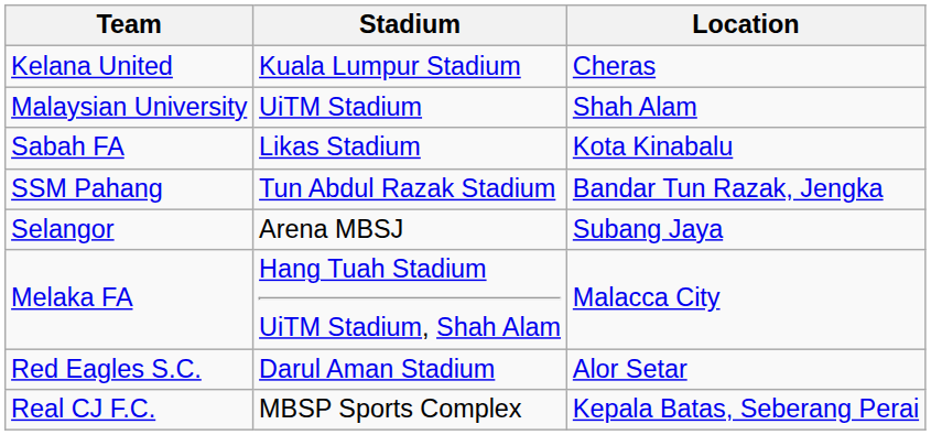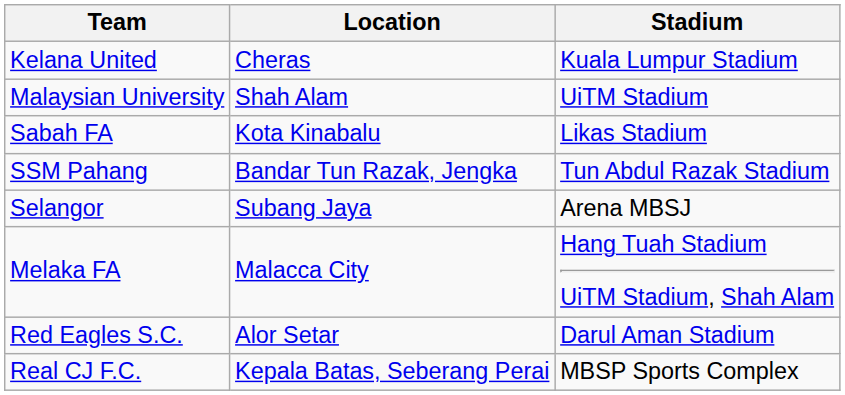columns swapped: Location <-> Stadium
